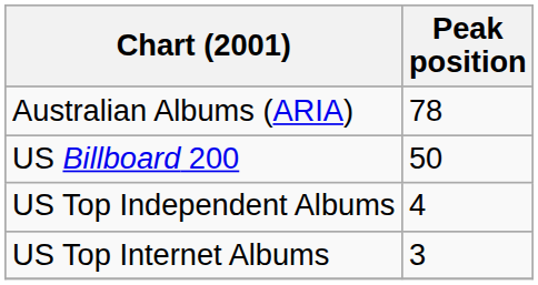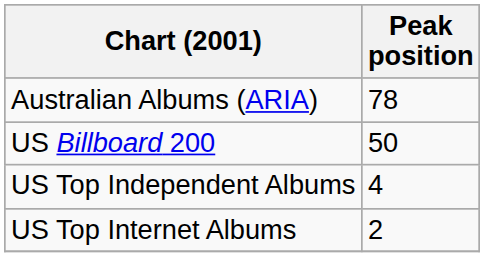US Top Internet Albums | Peak position: 3 -> 2
